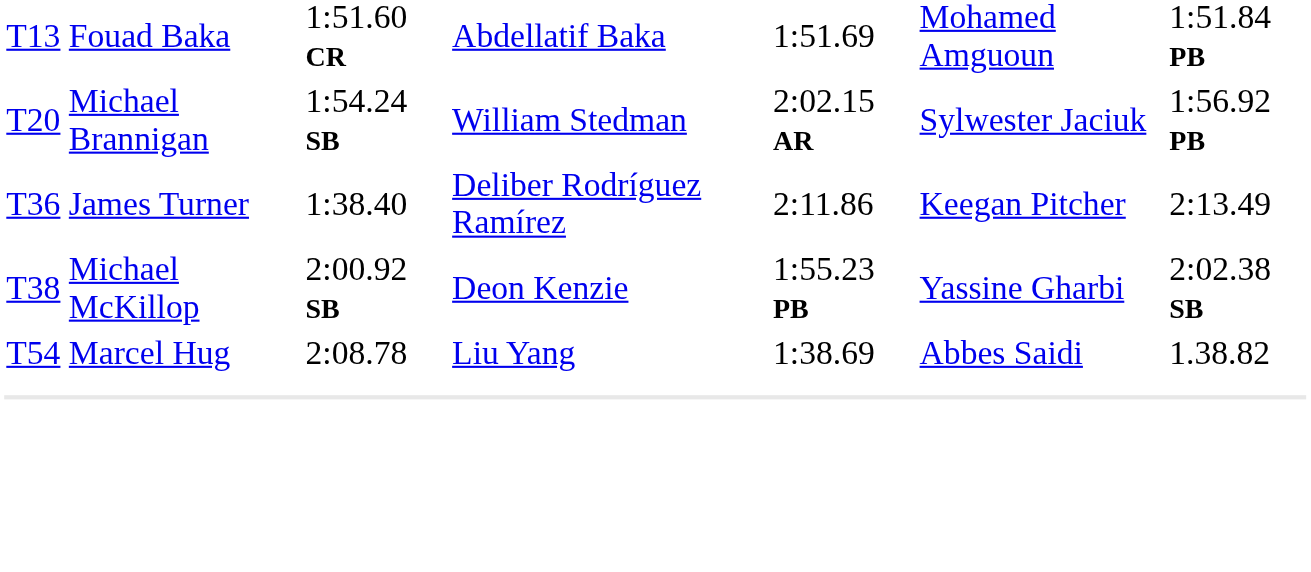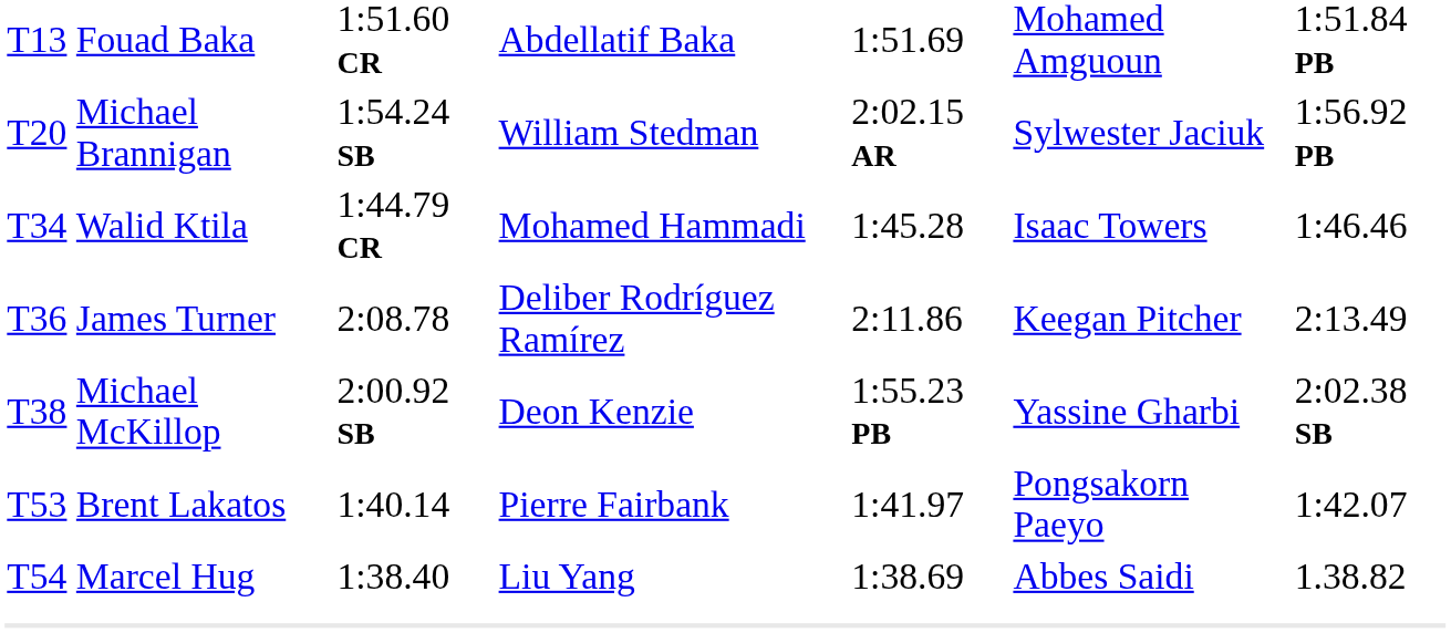+ row: T34 | Walid Ktila | 1:44.79 CR | Mohamed Hammadi | 1:45.28 | Isaac Towers | 1:46.46
T36 | column 3: 1:38.40 -> 2:08.78
+ row: T53 | Brent Lakatos | 1:40.14 | Pierre Fairbank | 1:41.97 | Pongsakorn Paeyo | 1:42.07
T54 | column 3: 2:08.78 -> 1:38.40
